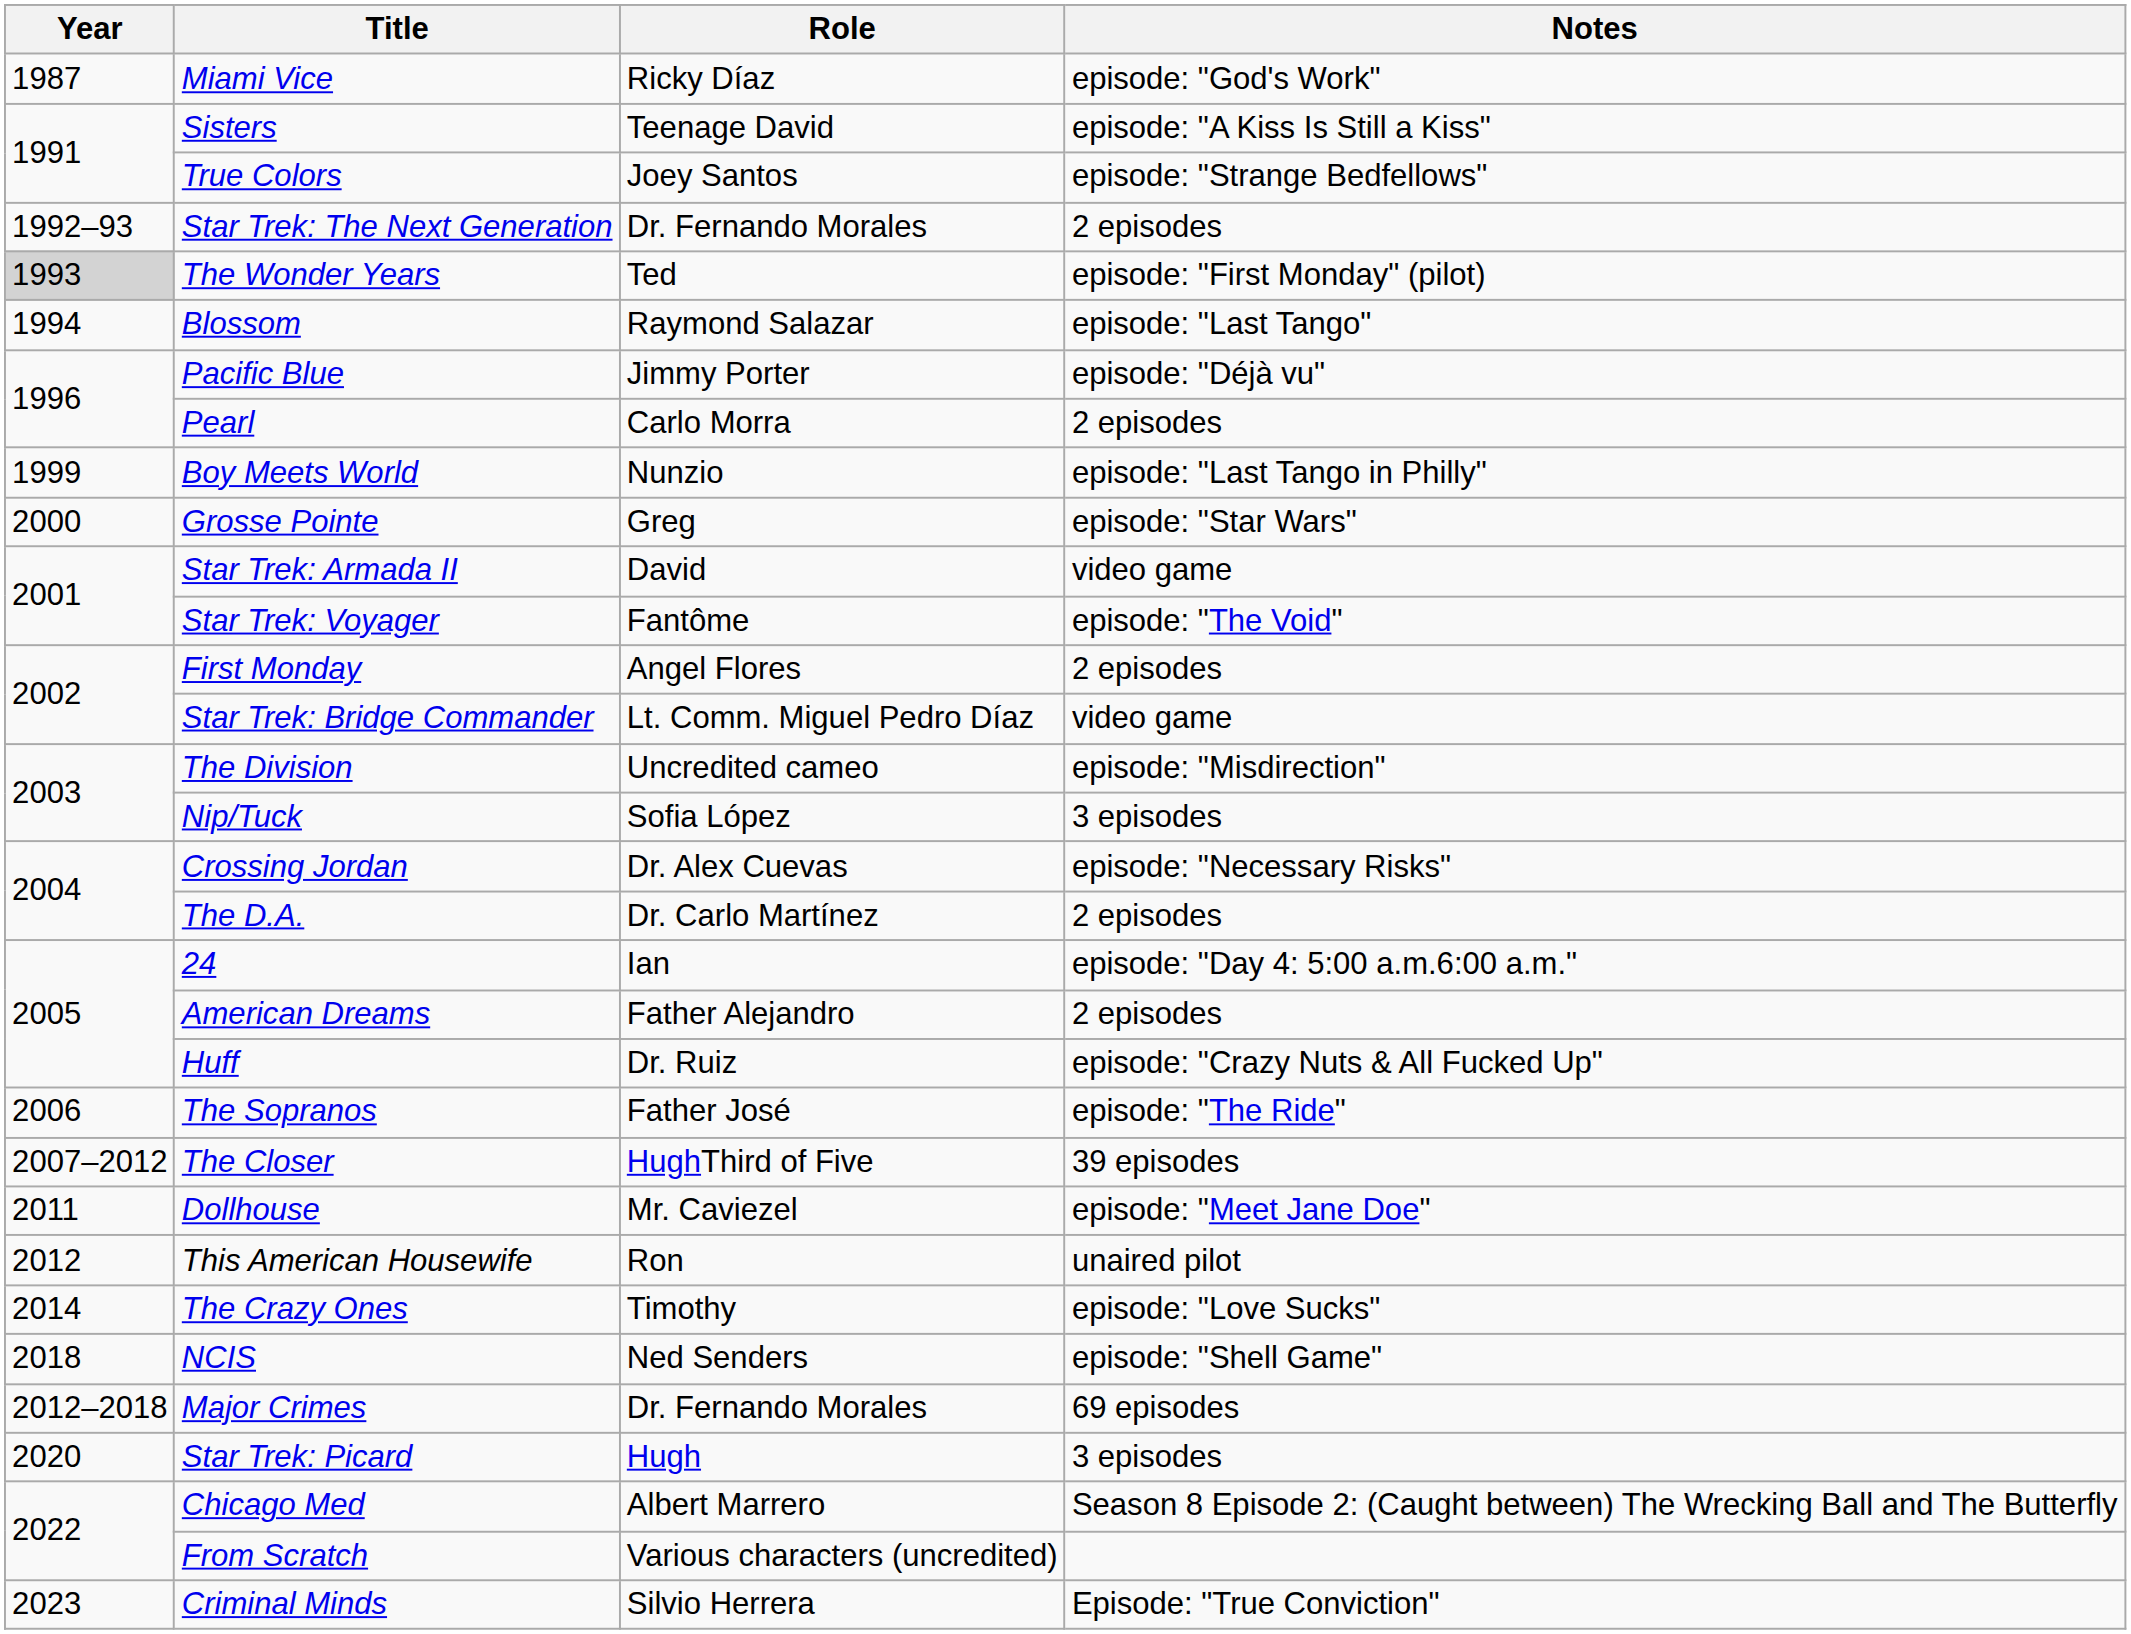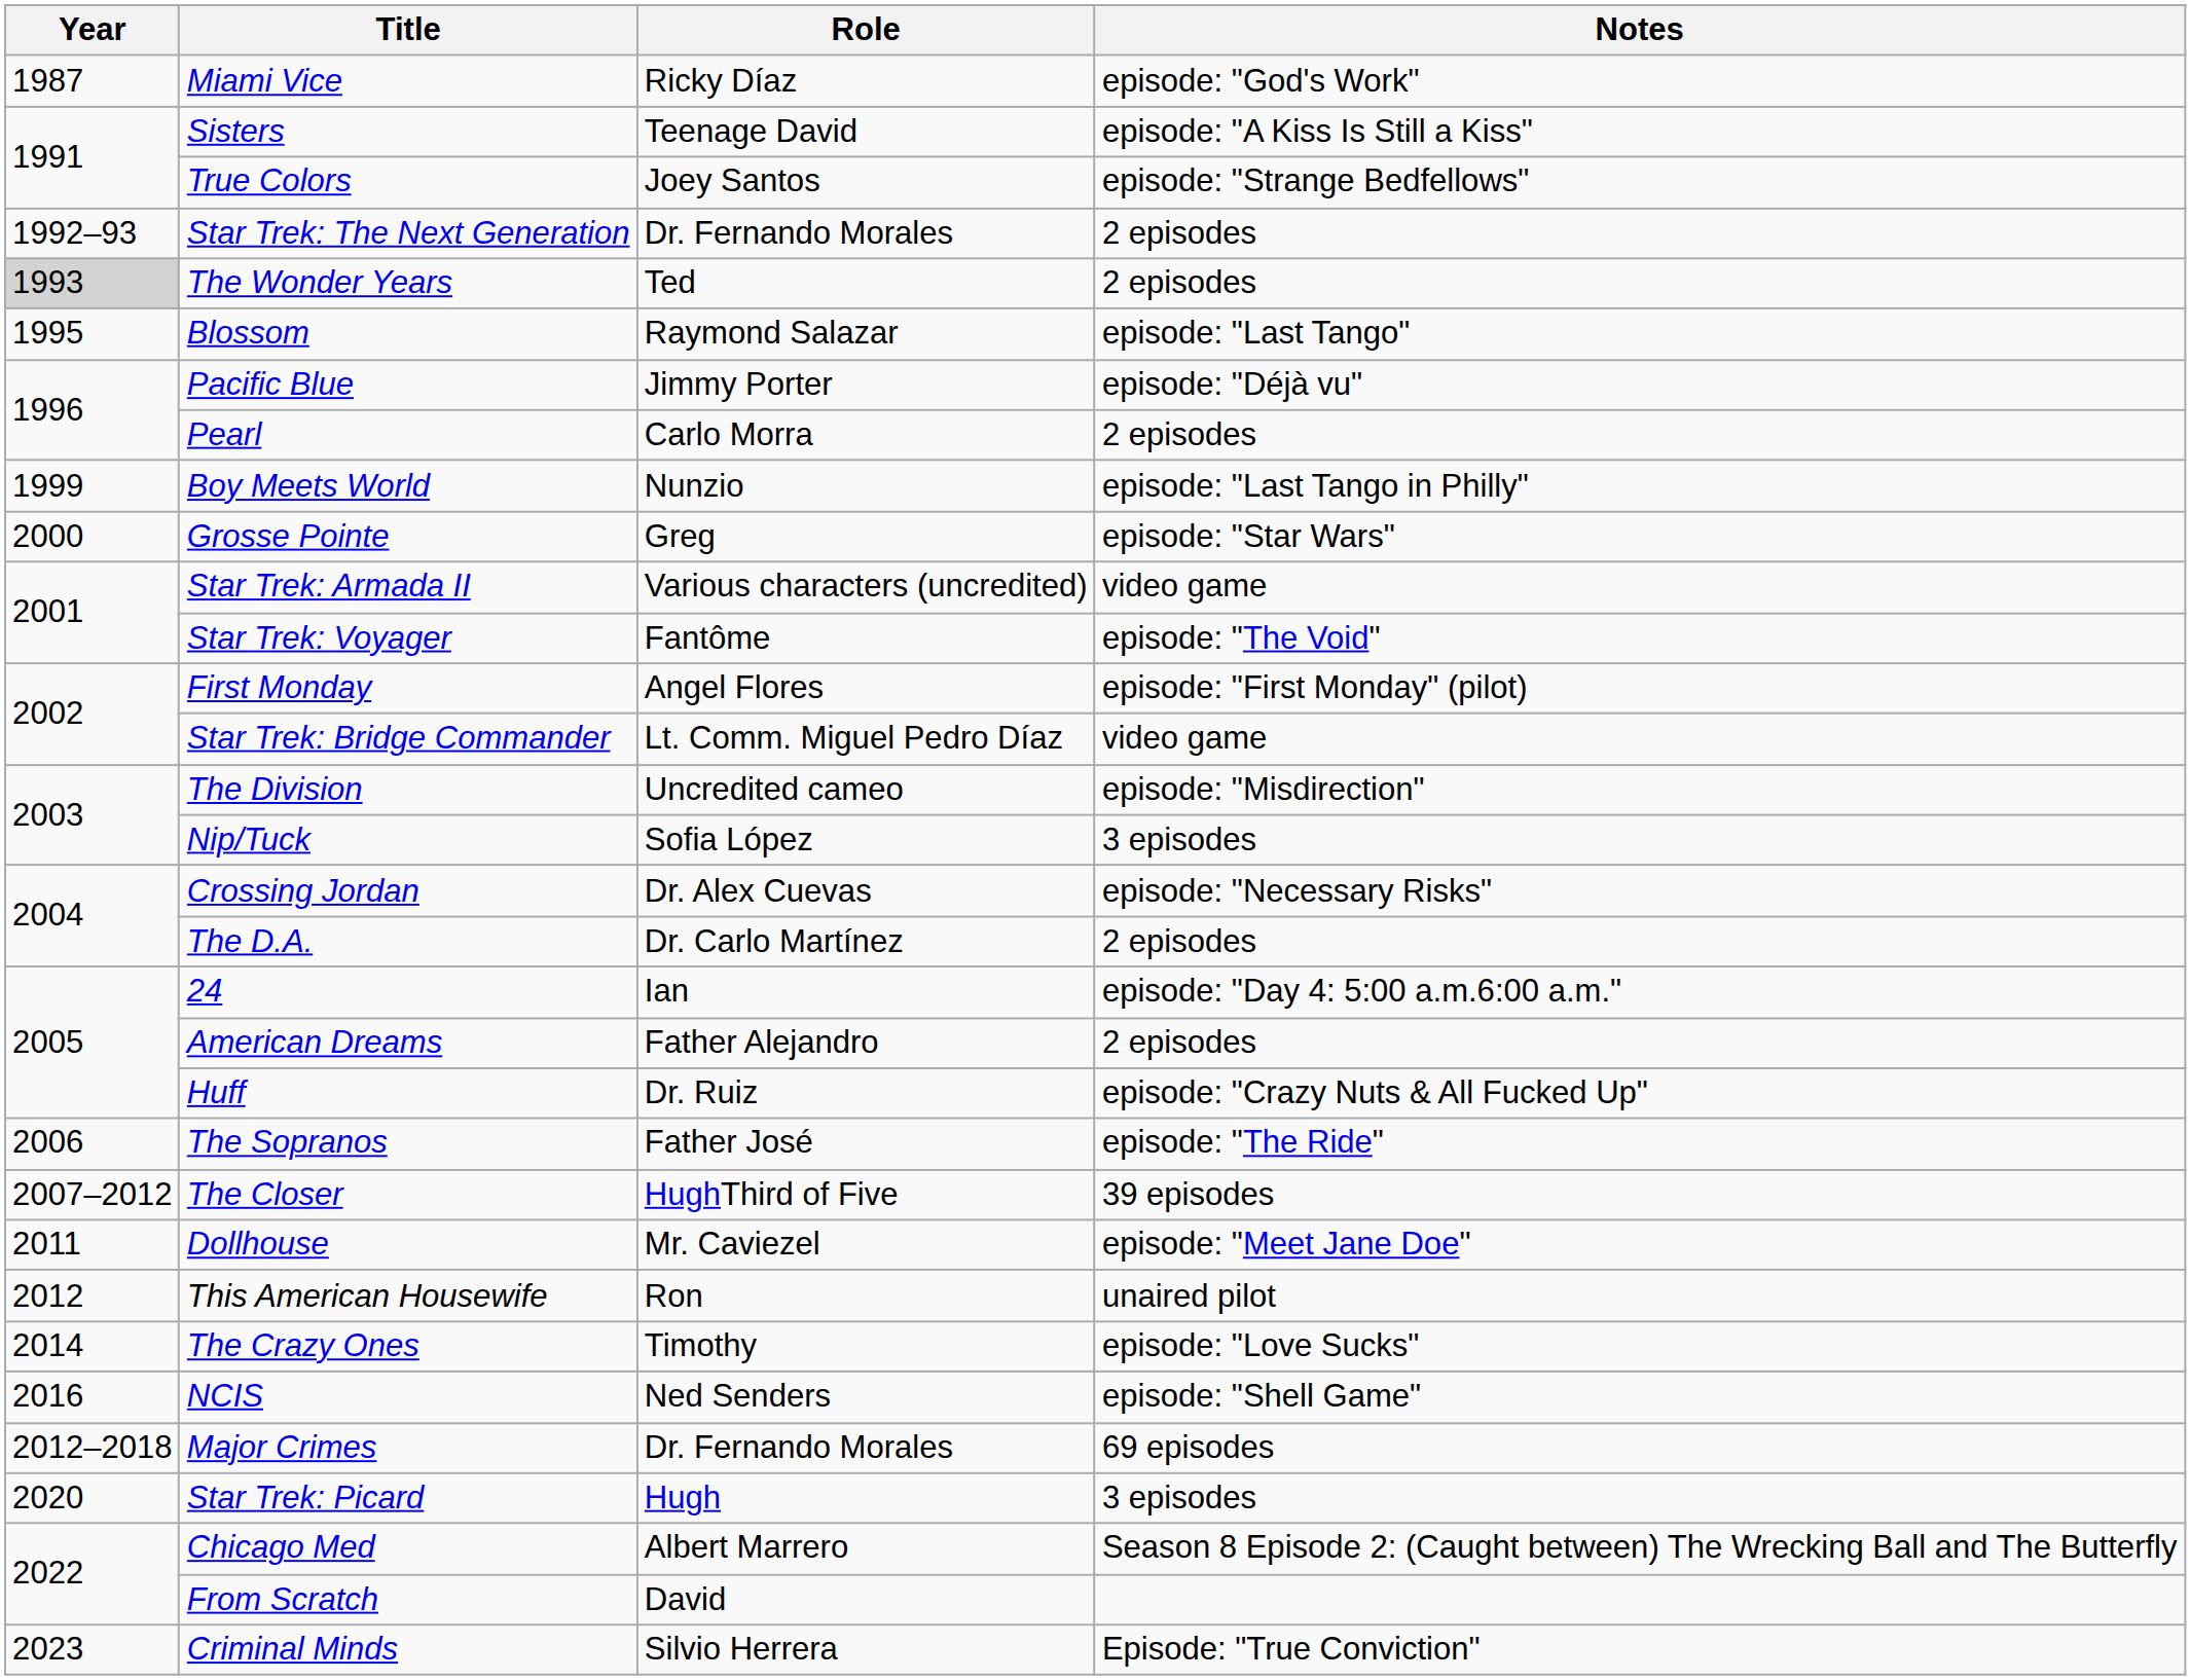The Wonder Years | Notes: episode: "First Monday" (pilot) -> 2 episodes
Blossom | Year: 1994 -> 1995
Star Trek: Armada II | Role: David -> Various characters (uncredited)
First Monday | Notes: 2 episodes -> episode: "First Monday" (pilot)
NCIS | Year: 2018 -> 2016
From Scratch | Role: Various characters (uncredited) -> David
